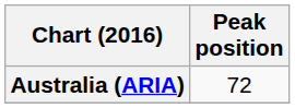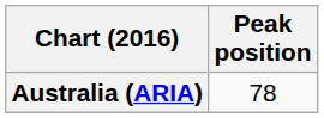Australia (ARIA) | Peak position: 72 -> 78
